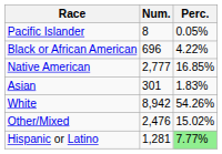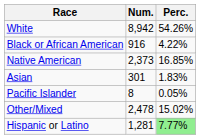rows swapped: White <-> Pacific Islander
Black or African American | Num.: 696 -> 916
Native American | Num.: 2,777 -> 2,373
Other/Mixed | Num.: 2,476 -> 2,478
